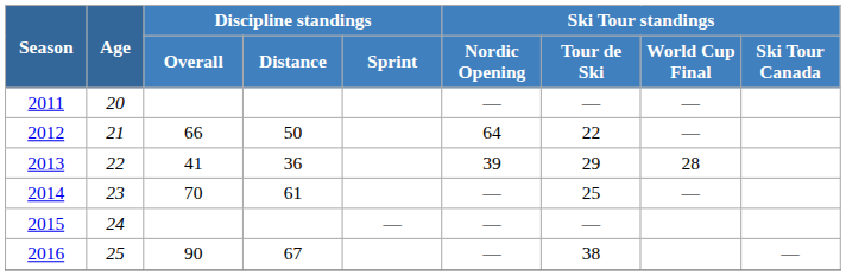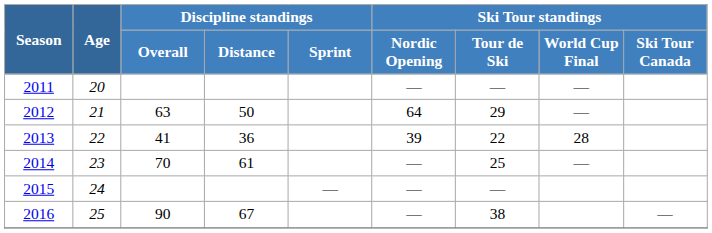2012 | Discipline standings / Overall: 66 -> 63
2012 | Ski Tour standings / Tour de Ski: 22 -> 29
2013 | Ski Tour standings / Tour de Ski: 29 -> 22
